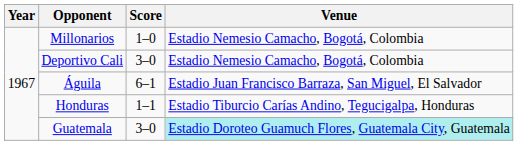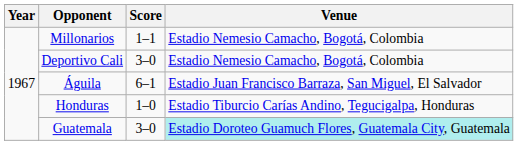Millonarios | Score: 1–0 -> 1–1
Honduras | Score: 1–1 -> 1–0
